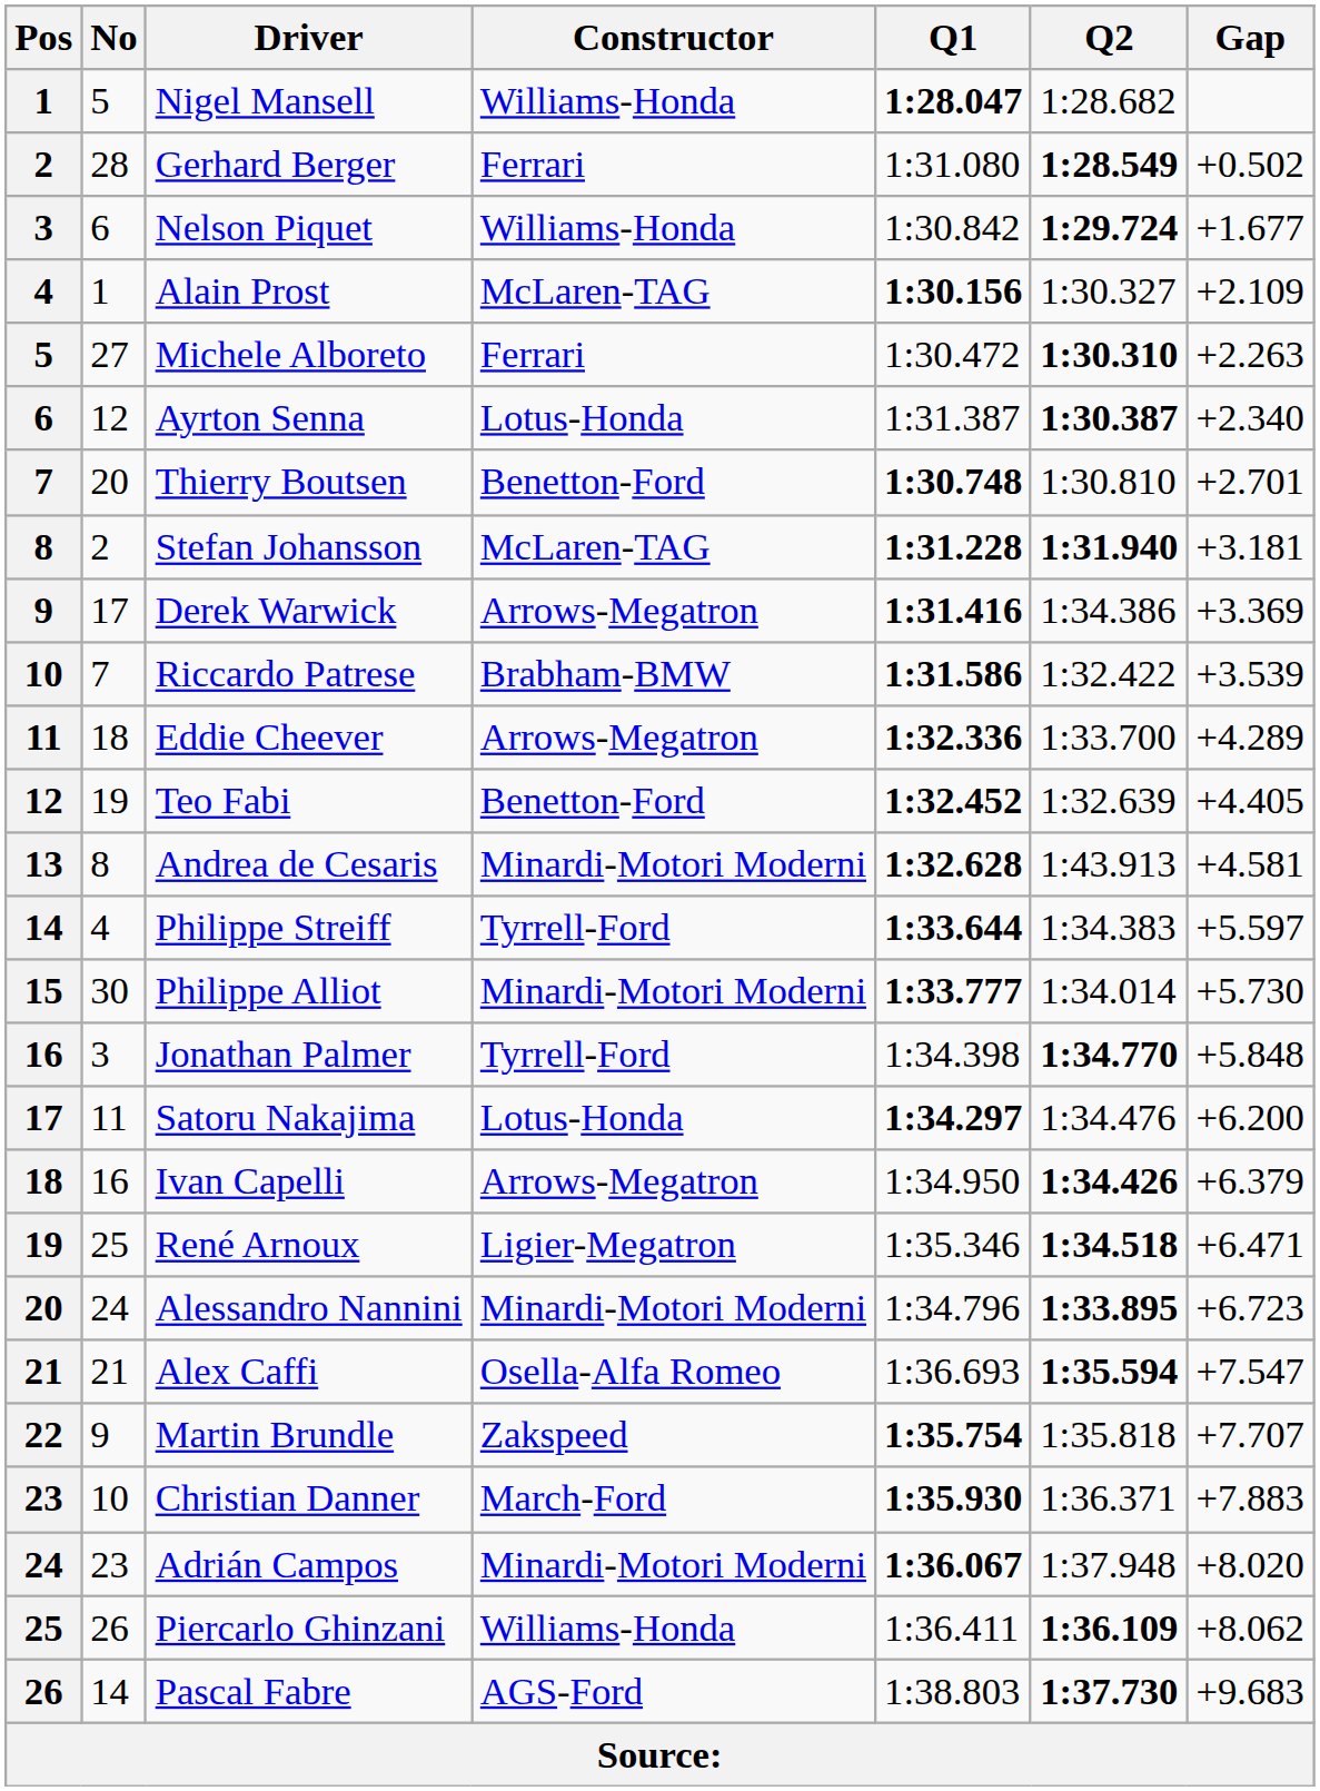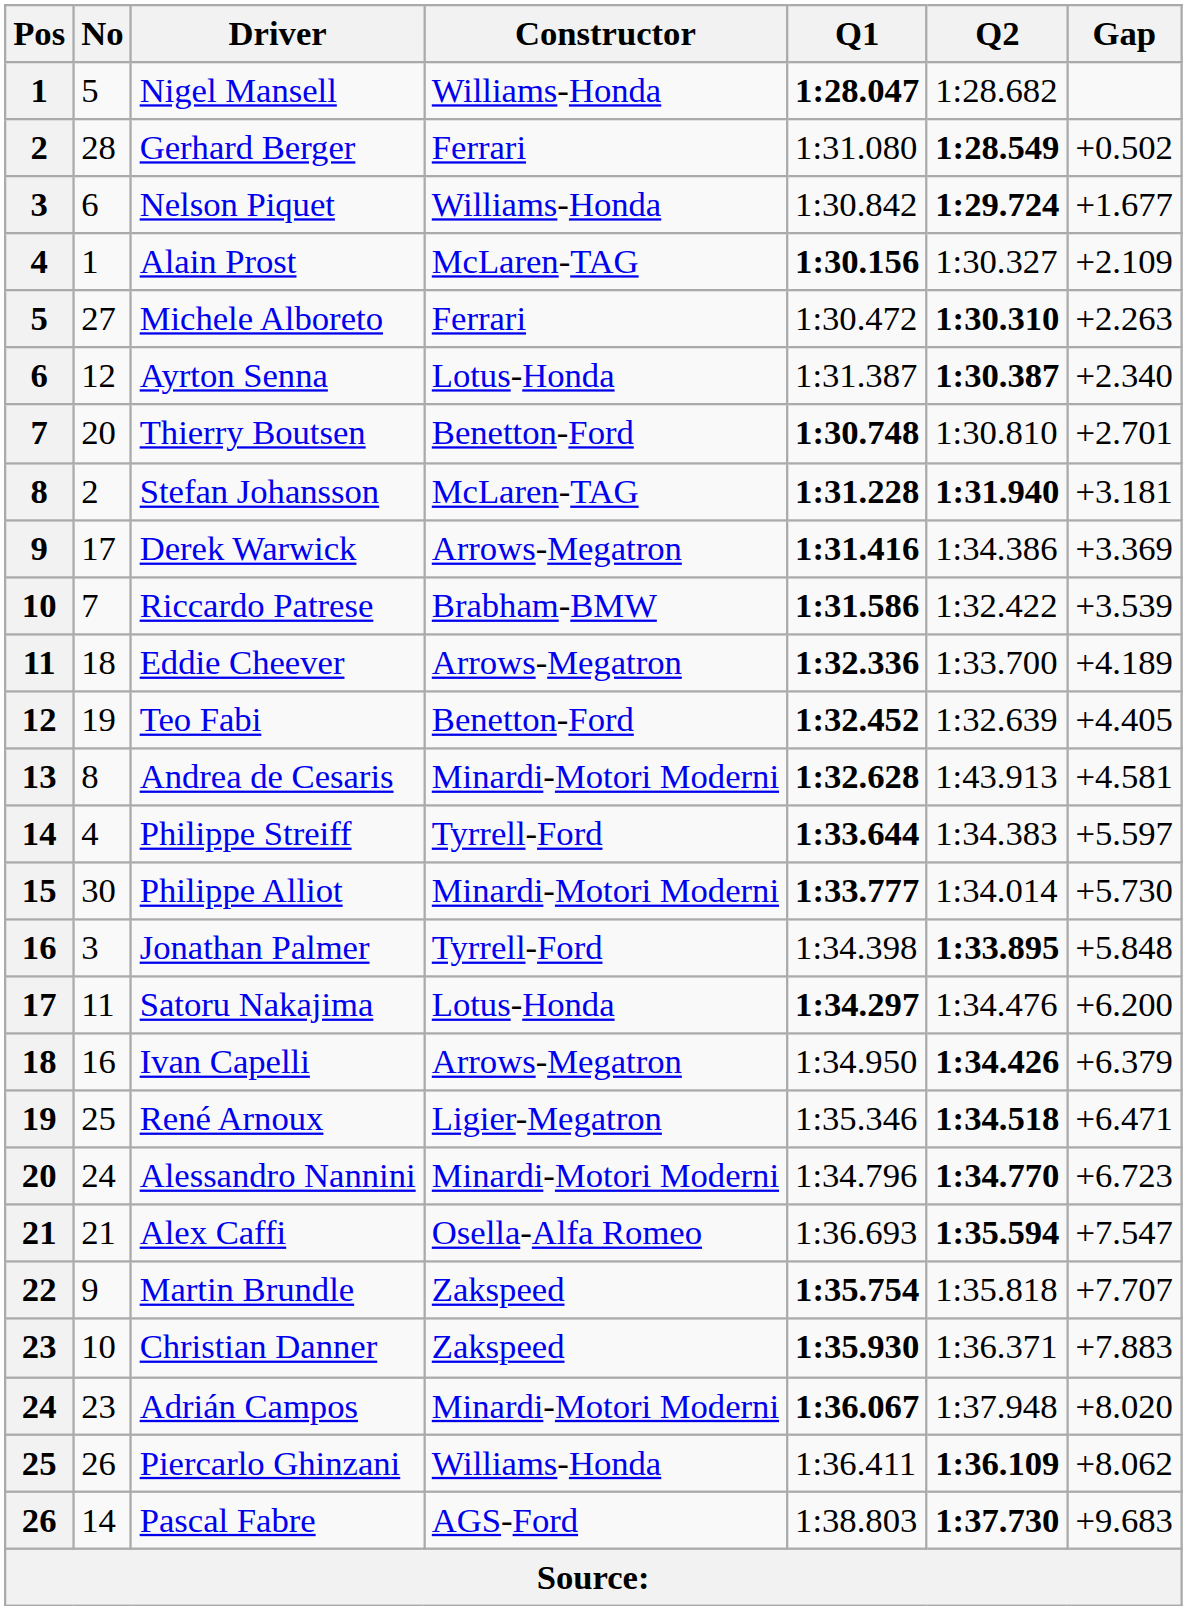Eddie Cheever | Gap: +4.289 -> +4.189
Jonathan Palmer | Q2: 1:34.770 -> 1:33.895
Alessandro Nannini | Q2: 1:33.895 -> 1:34.770
Christian Danner | Constructor: March-Ford -> Zakspeed
